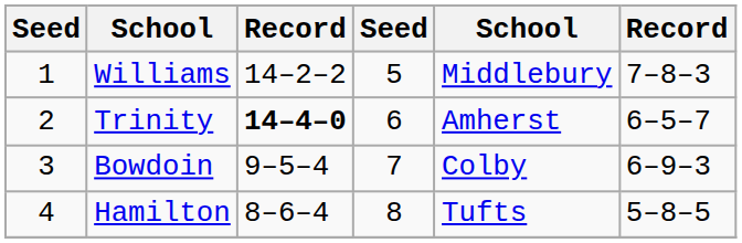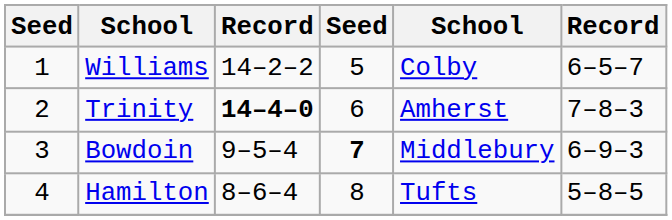Williams | column 5: Middlebury -> Colby
Williams | column 6: 7–8–3 -> 6–5–7
Trinity | column 6: 6–5–7 -> 7–8–3
Bowdoin | column 4: normal -> bold
Bowdoin | column 5: Colby -> Middlebury
